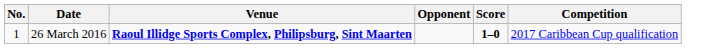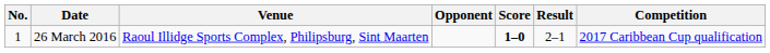+ column: Result | 2–1
26 March 2016 | Venue: bold -> normal
